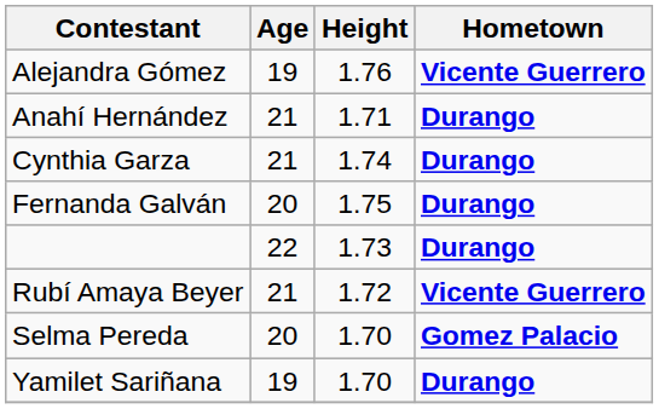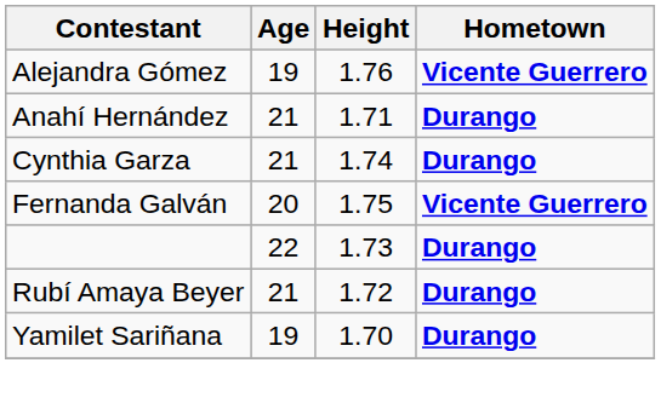Fernanda Galván | Hometown: Durango -> Vicente Guerrero
Rubí Amaya Beyer | Hometown: Vicente Guerrero -> Durango
- row: Selma Pereda | 20 | 1.70 | Gomez Palacio
